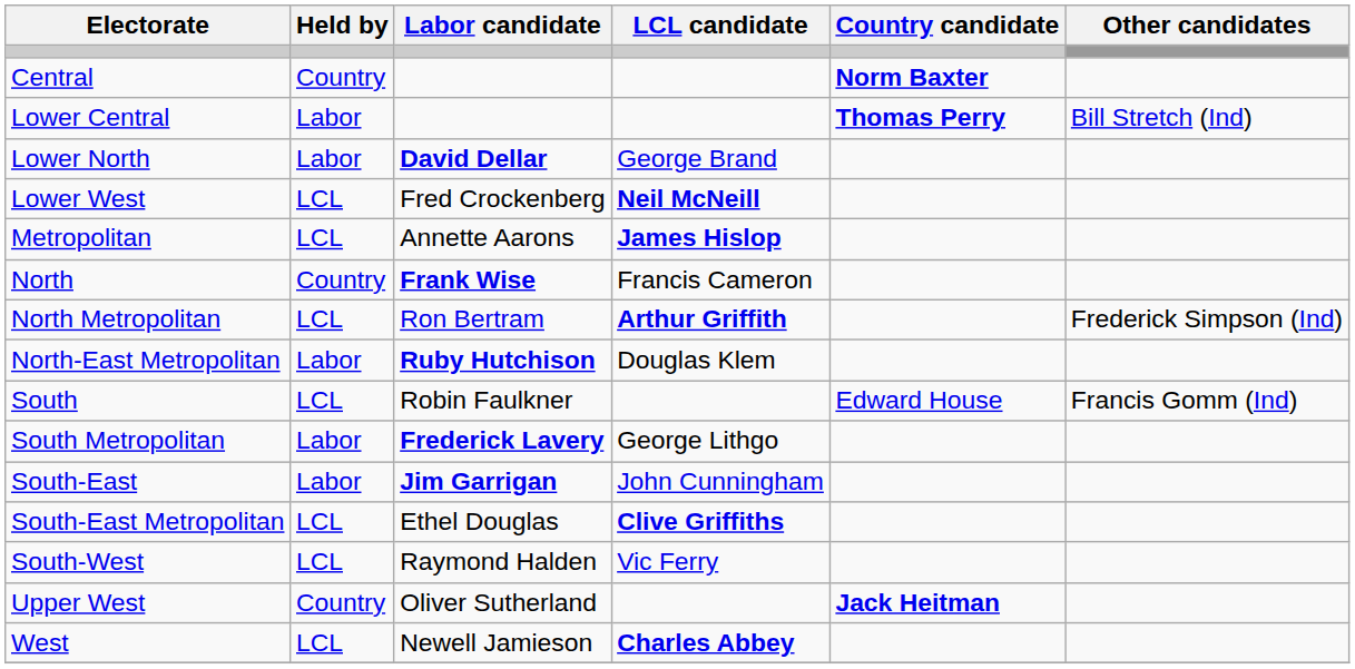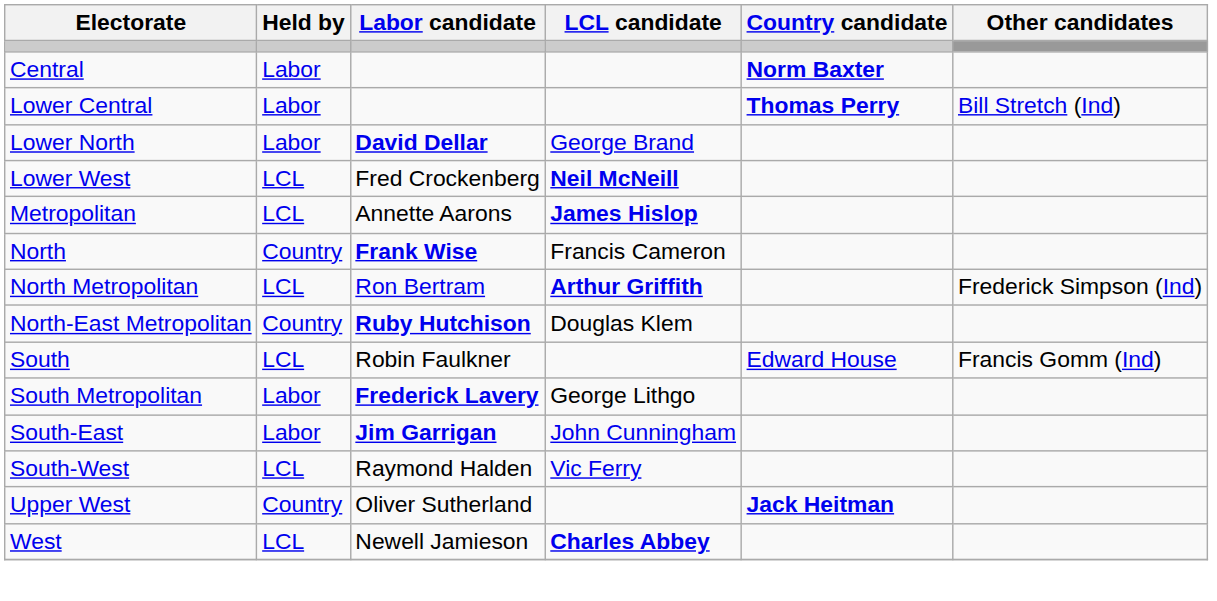Central | Held by: Country -> Labor
North-East Metropolitan | Held by: Labor -> Country
- row: South-East Metropolitan | LCL | Ethel Douglas | Clive Griffiths
